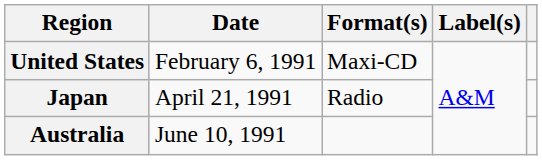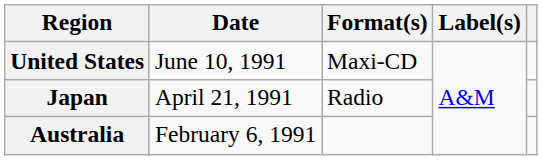United States | Date: February 6, 1991 -> June 10, 1991
Australia | Date: June 10, 1991 -> February 6, 1991
